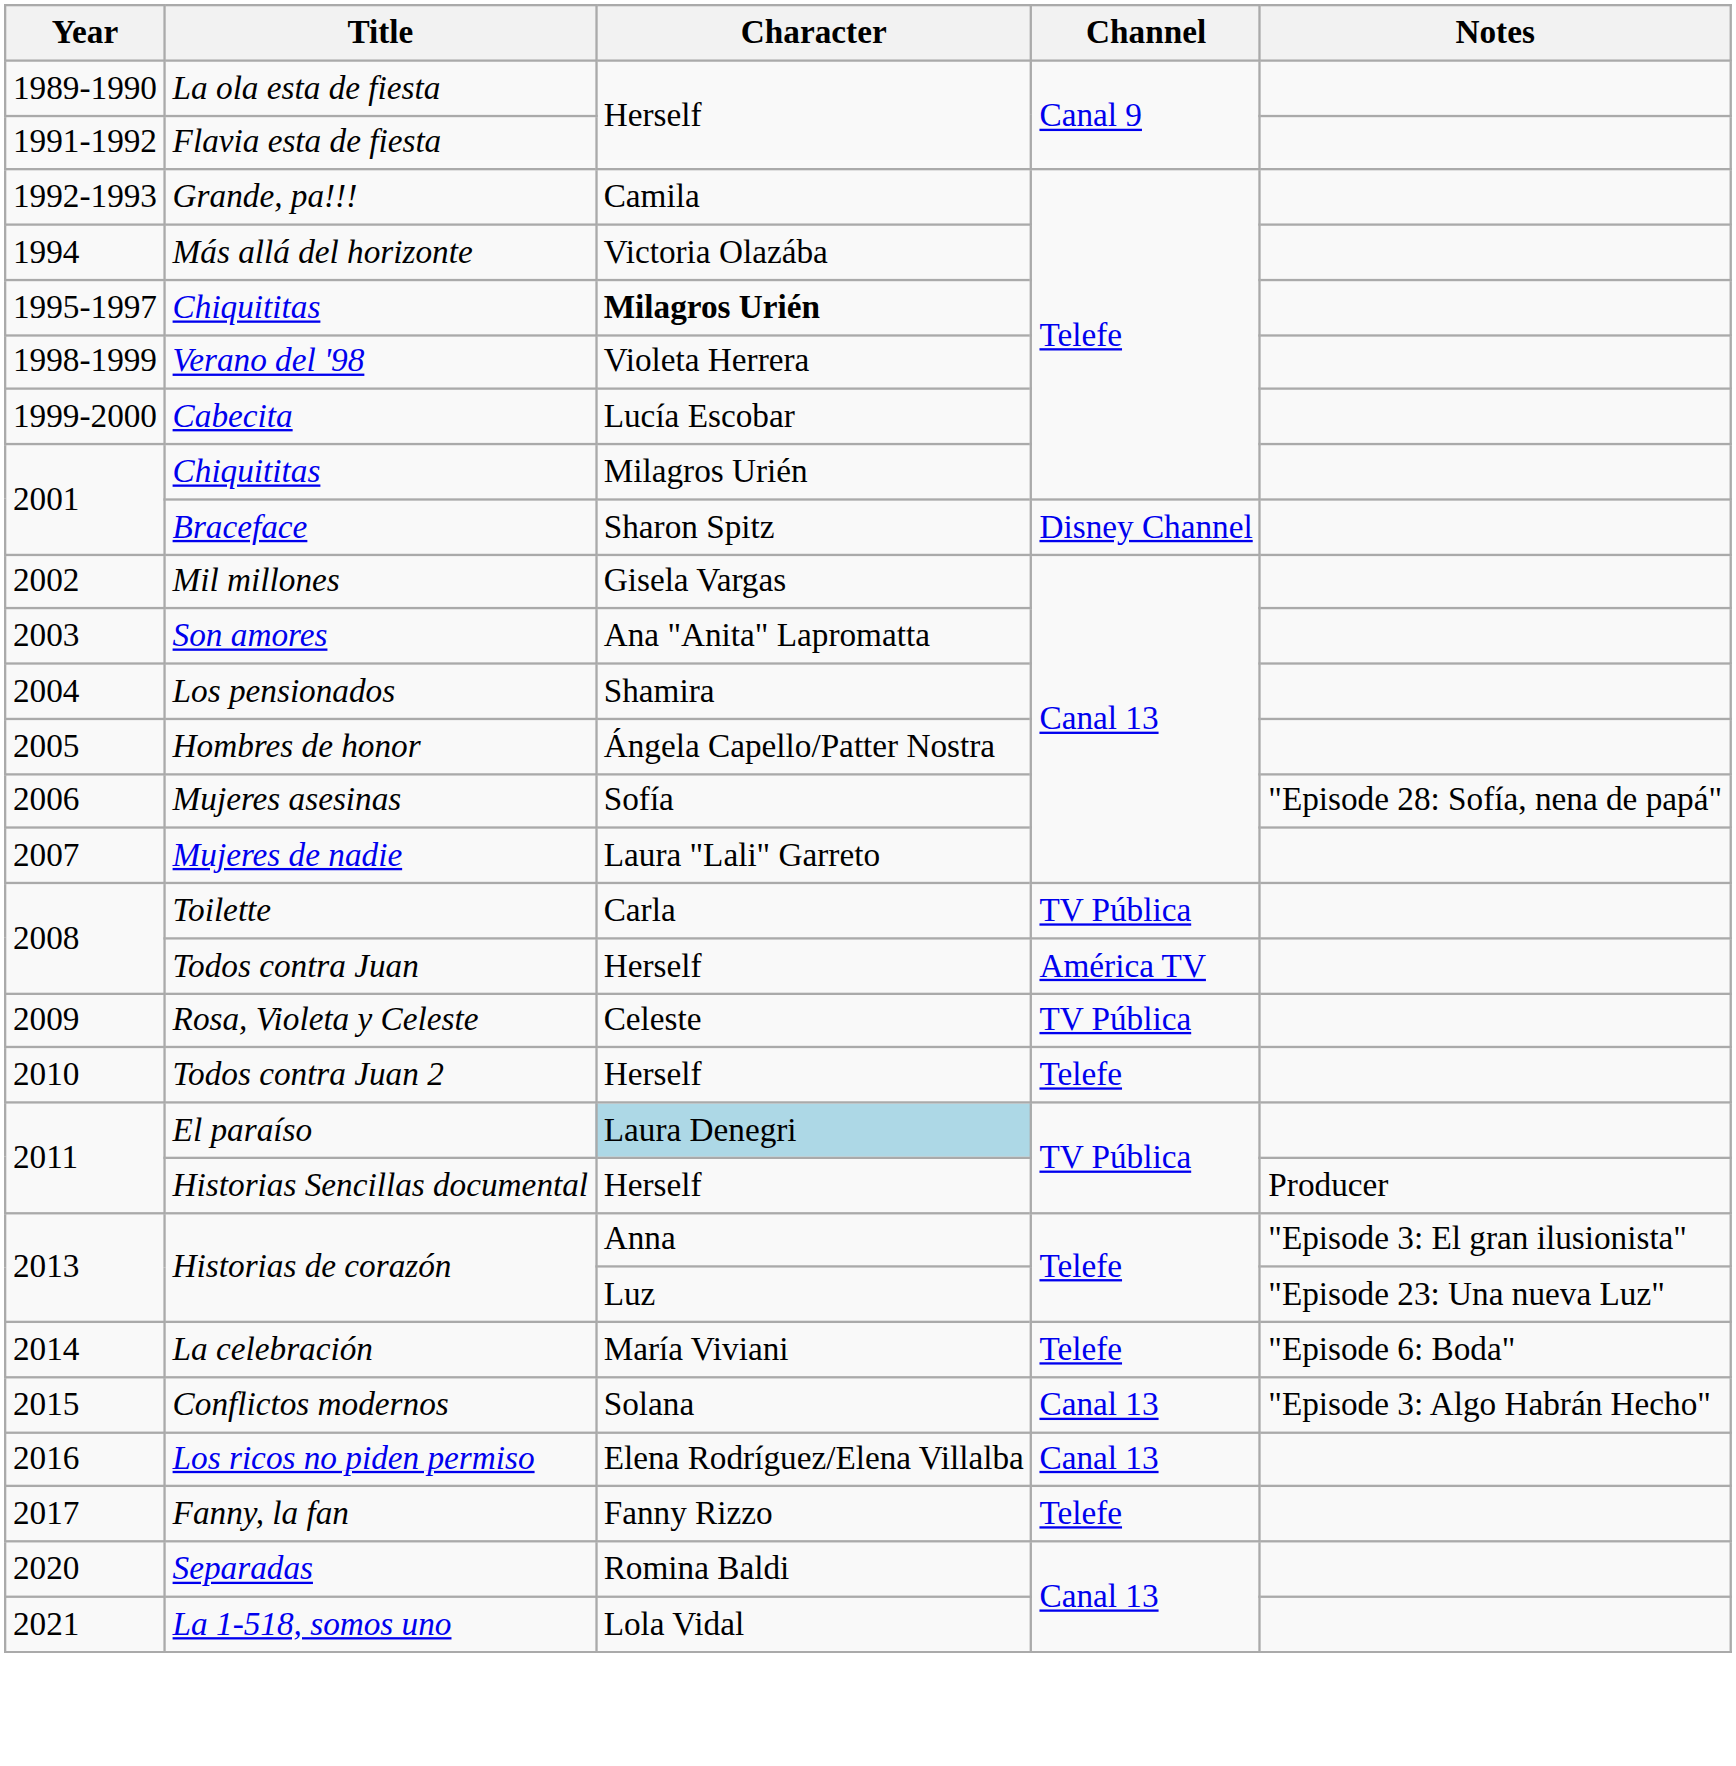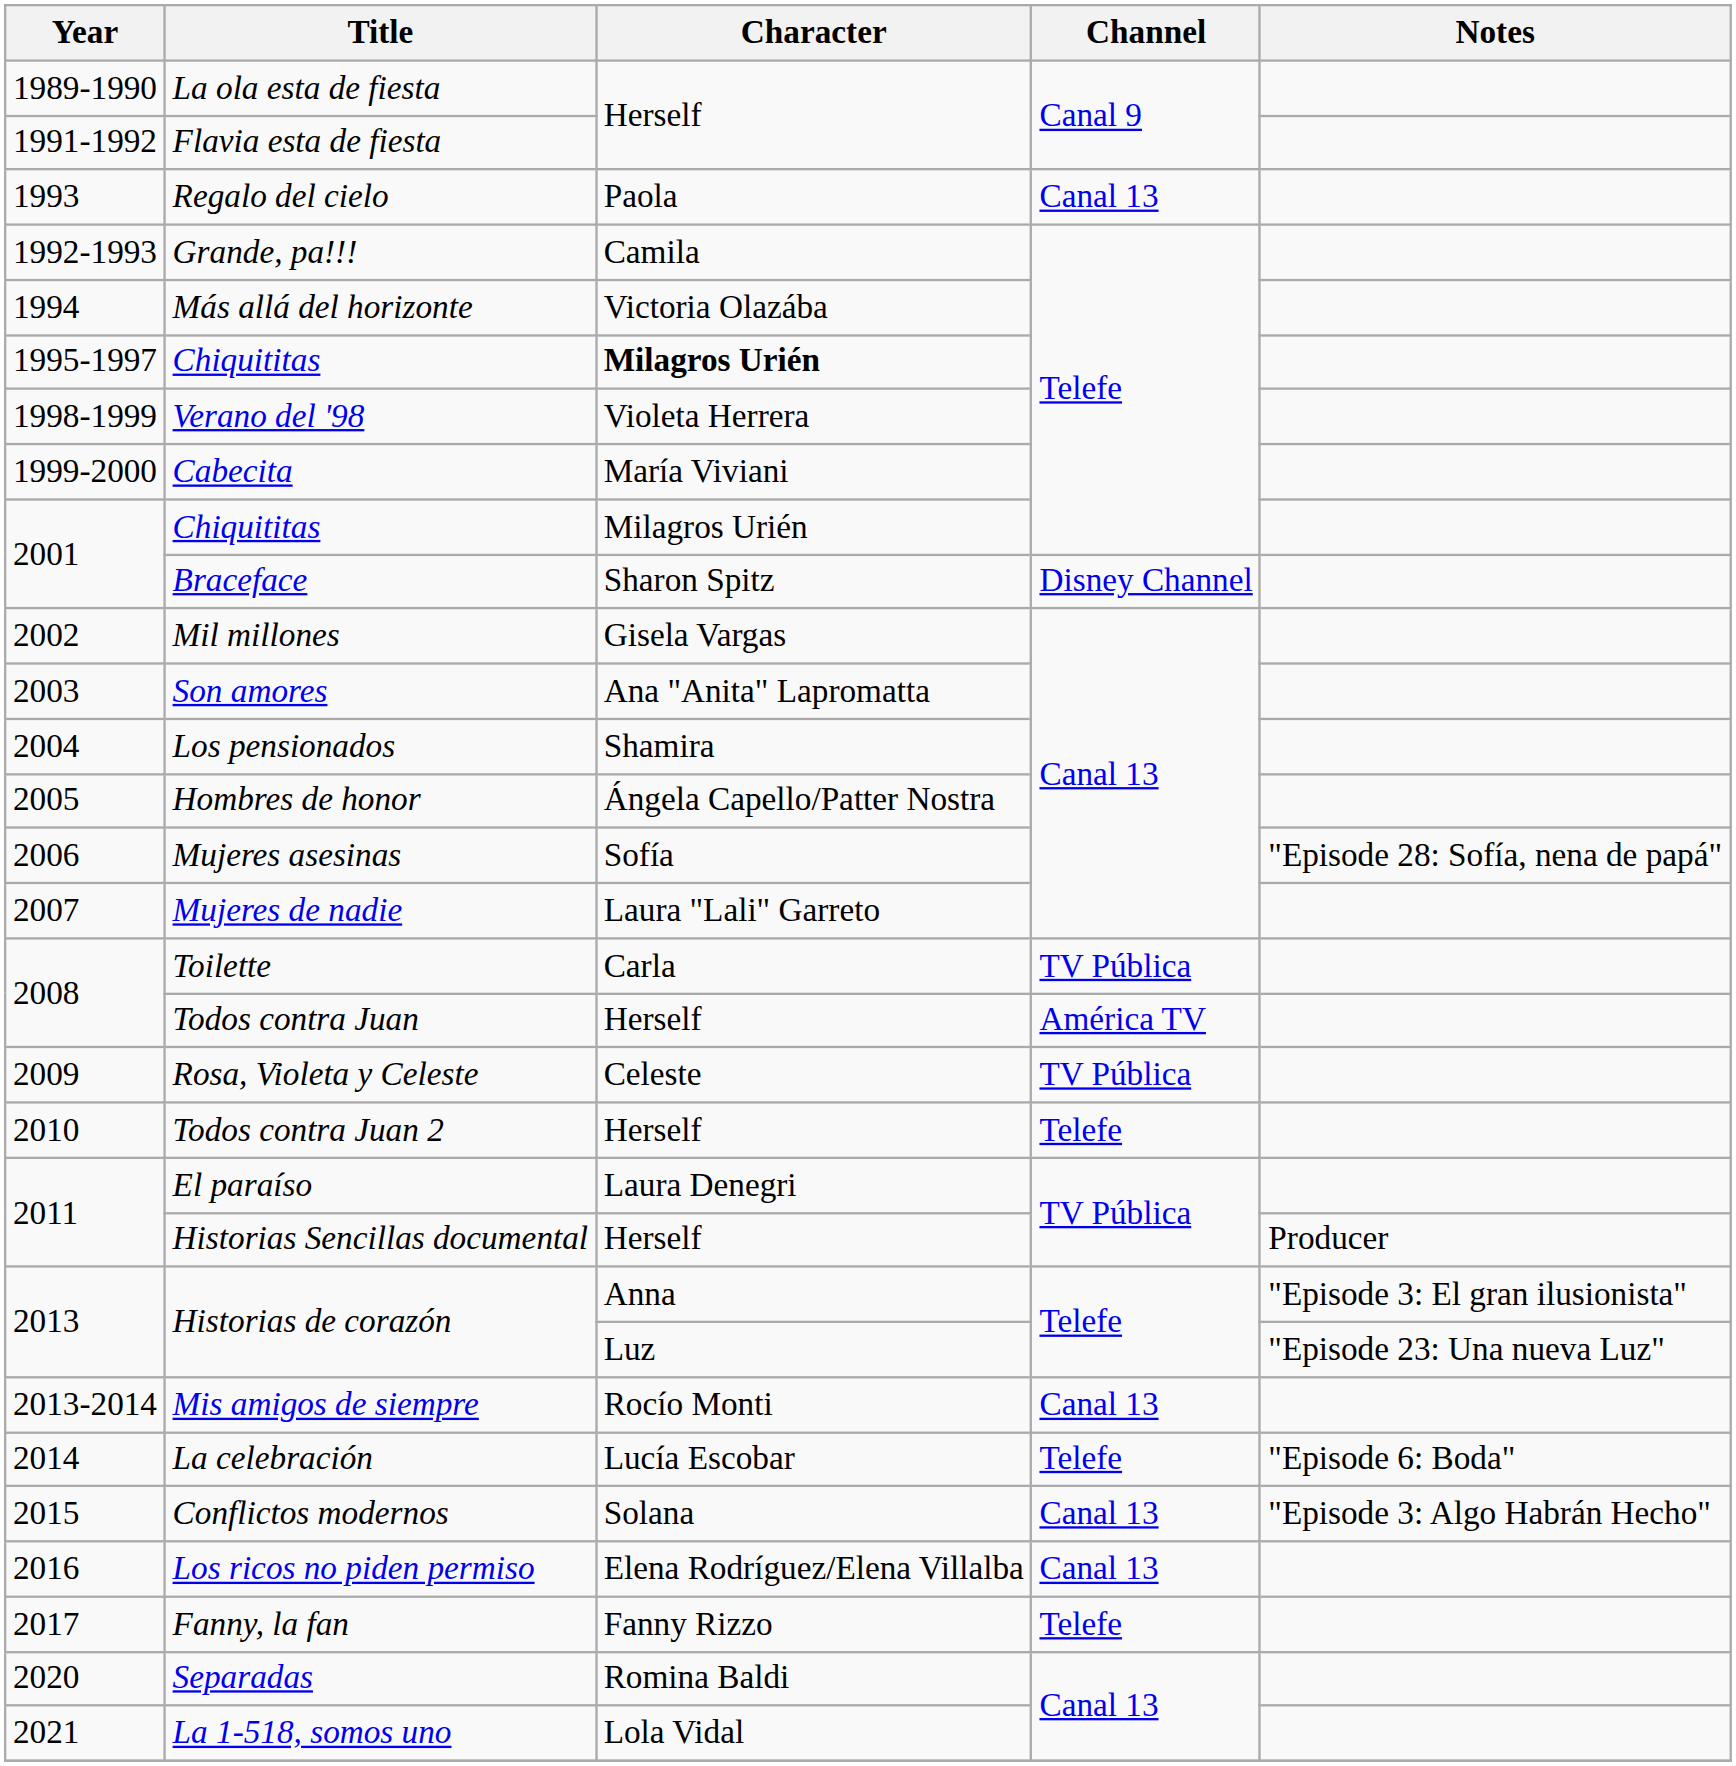+ row: 1993 | Regalo del cielo | Paola | Canal 13
Cabecita | Character: Lucía Escobar -> María Viviani
El paraíso | Character: lightblue background -> no background
+ row: 2013-2014 | Mis amigos de siempre | Rocío Monti | Canal 13
La celebración | Character: María Viviani -> Lucía Escobar
